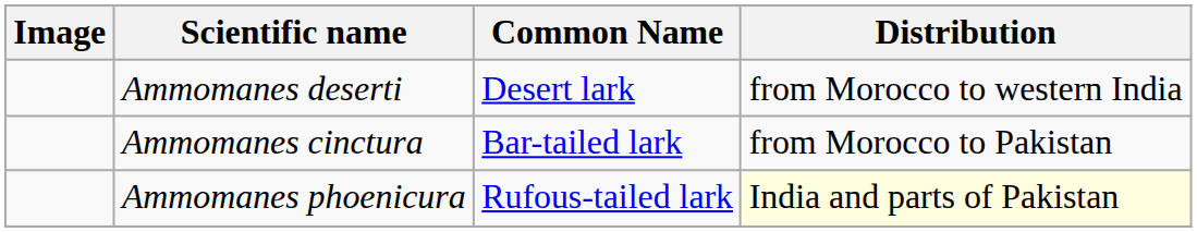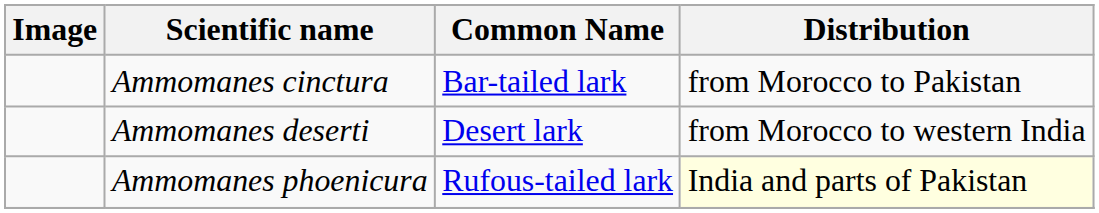rows swapped: Ammomanes deserti <-> Ammomanes cinctura
